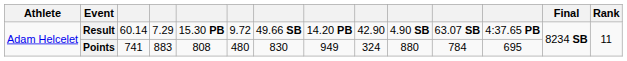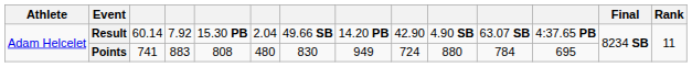Result | column 4: 7.29 -> 7.92
Result | column 6: 9.72 -> 2.04
Points | column 9: 324 -> 724
